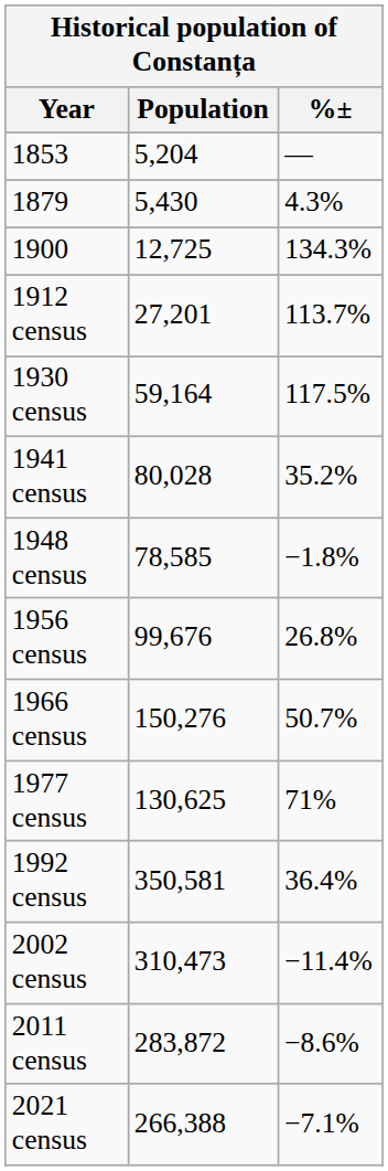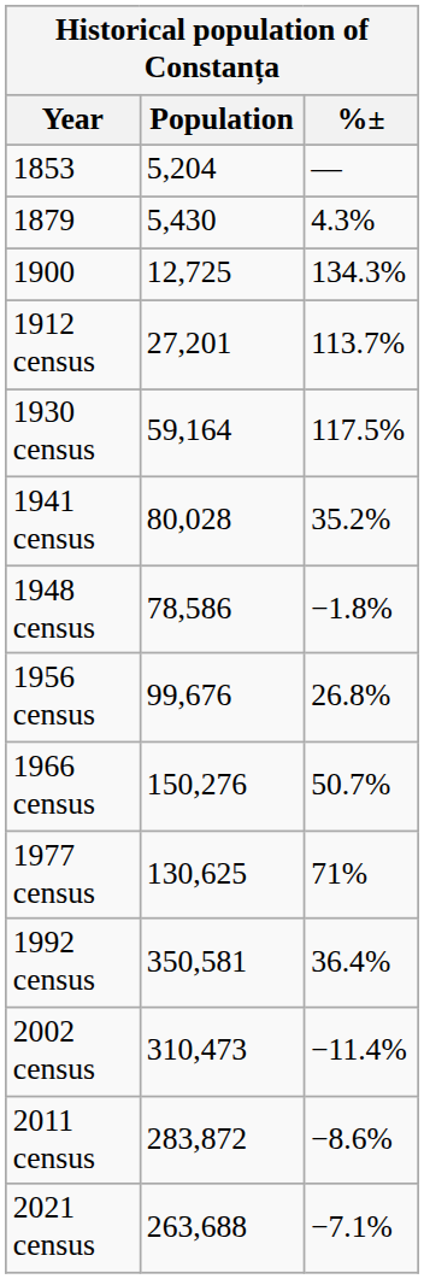1948 census | Population: 78,585 -> 78,586
2021 census | Population: 266,388 -> 263,688
